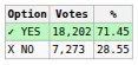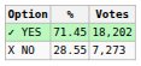columns swapped: Votes <-> %
